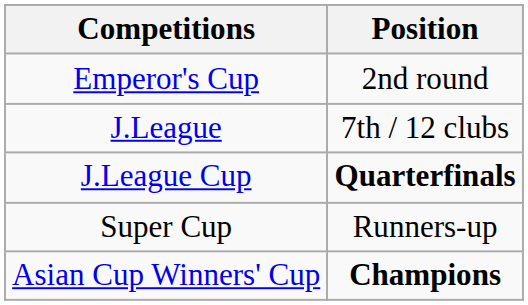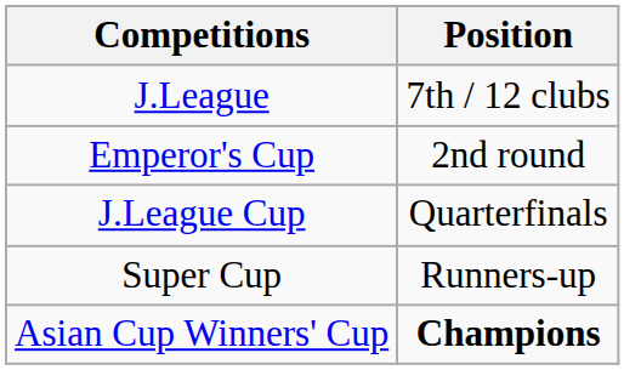rows swapped: J.League <-> Emperor's Cup
J.League Cup | Position: bold -> normal
